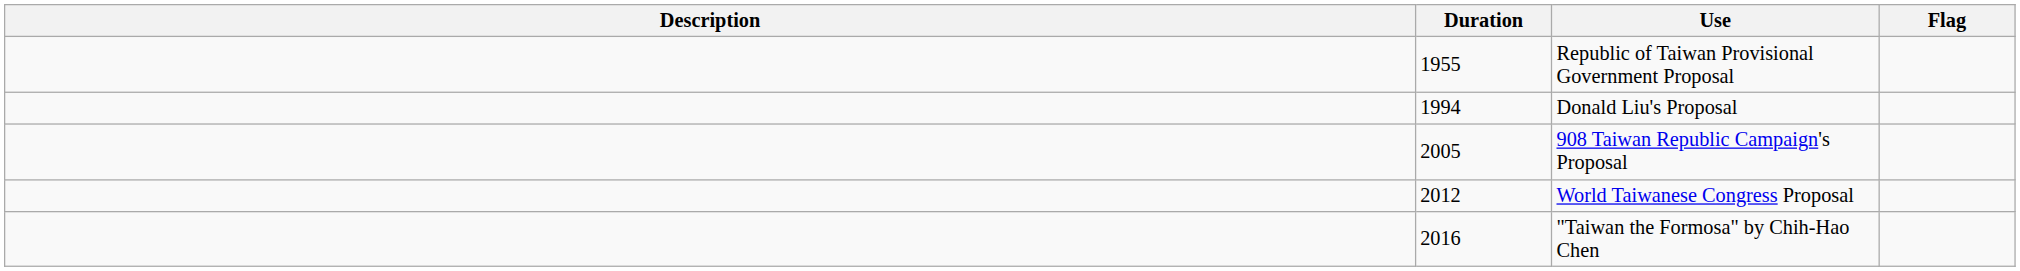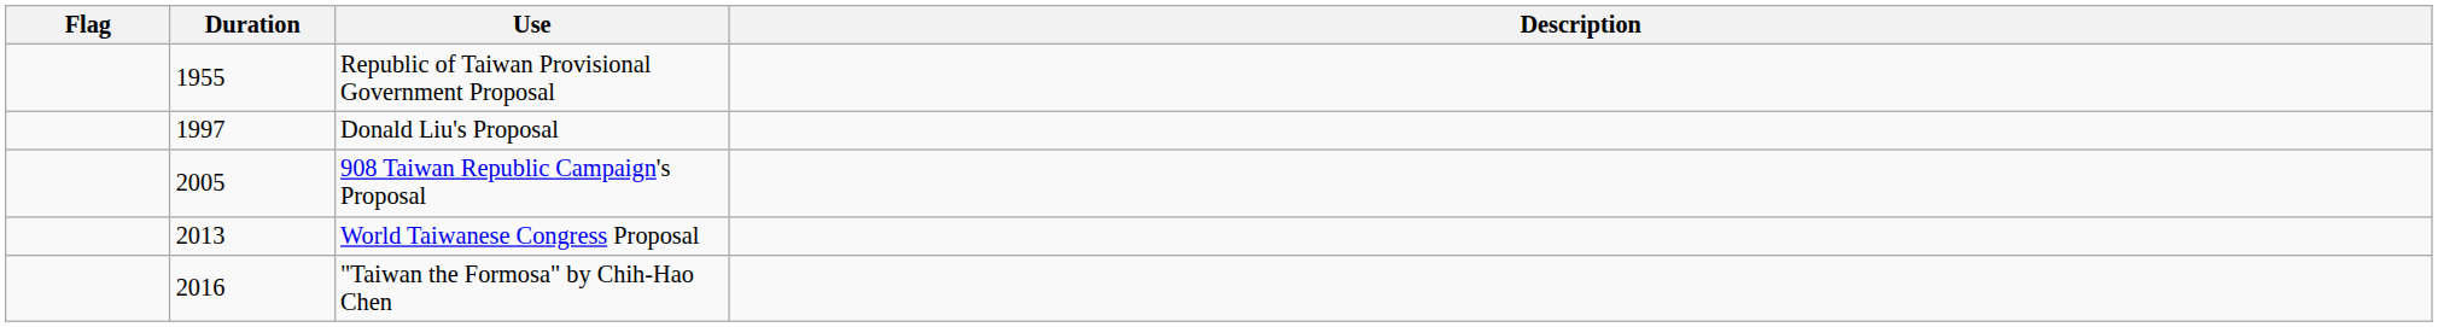columns swapped: Flag <-> Description
Donald Liu's Proposal | Duration: 1994 -> 1997
World Taiwanese Congress Proposal | Duration: 2012 -> 2013
